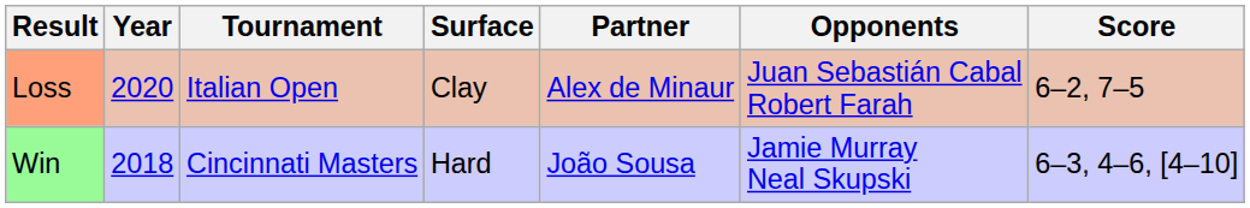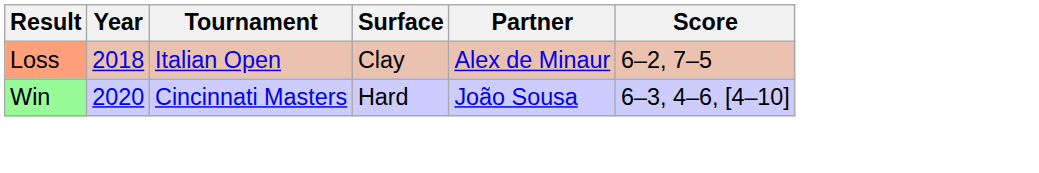- column: Opponents | Juan Sebastián Cabal Robert Farah | Jamie Murray Neal Skupski
Loss | Year: 2020 -> 2018
Win | Year: 2018 -> 2020
